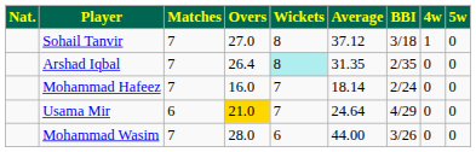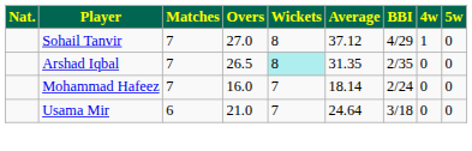Sohail Tanvir | BBI: 3/18 -> 4/29
Arshad Iqbal | Overs: 26.4 -> 26.5
Usama Mir | Overs: gold background -> no background
Usama Mir | BBI: 4/29 -> 3/18
- row: Mohammad Wasim | 7 | 28.0 | 6 | 44.00 | 3/26 | 0 | 0
